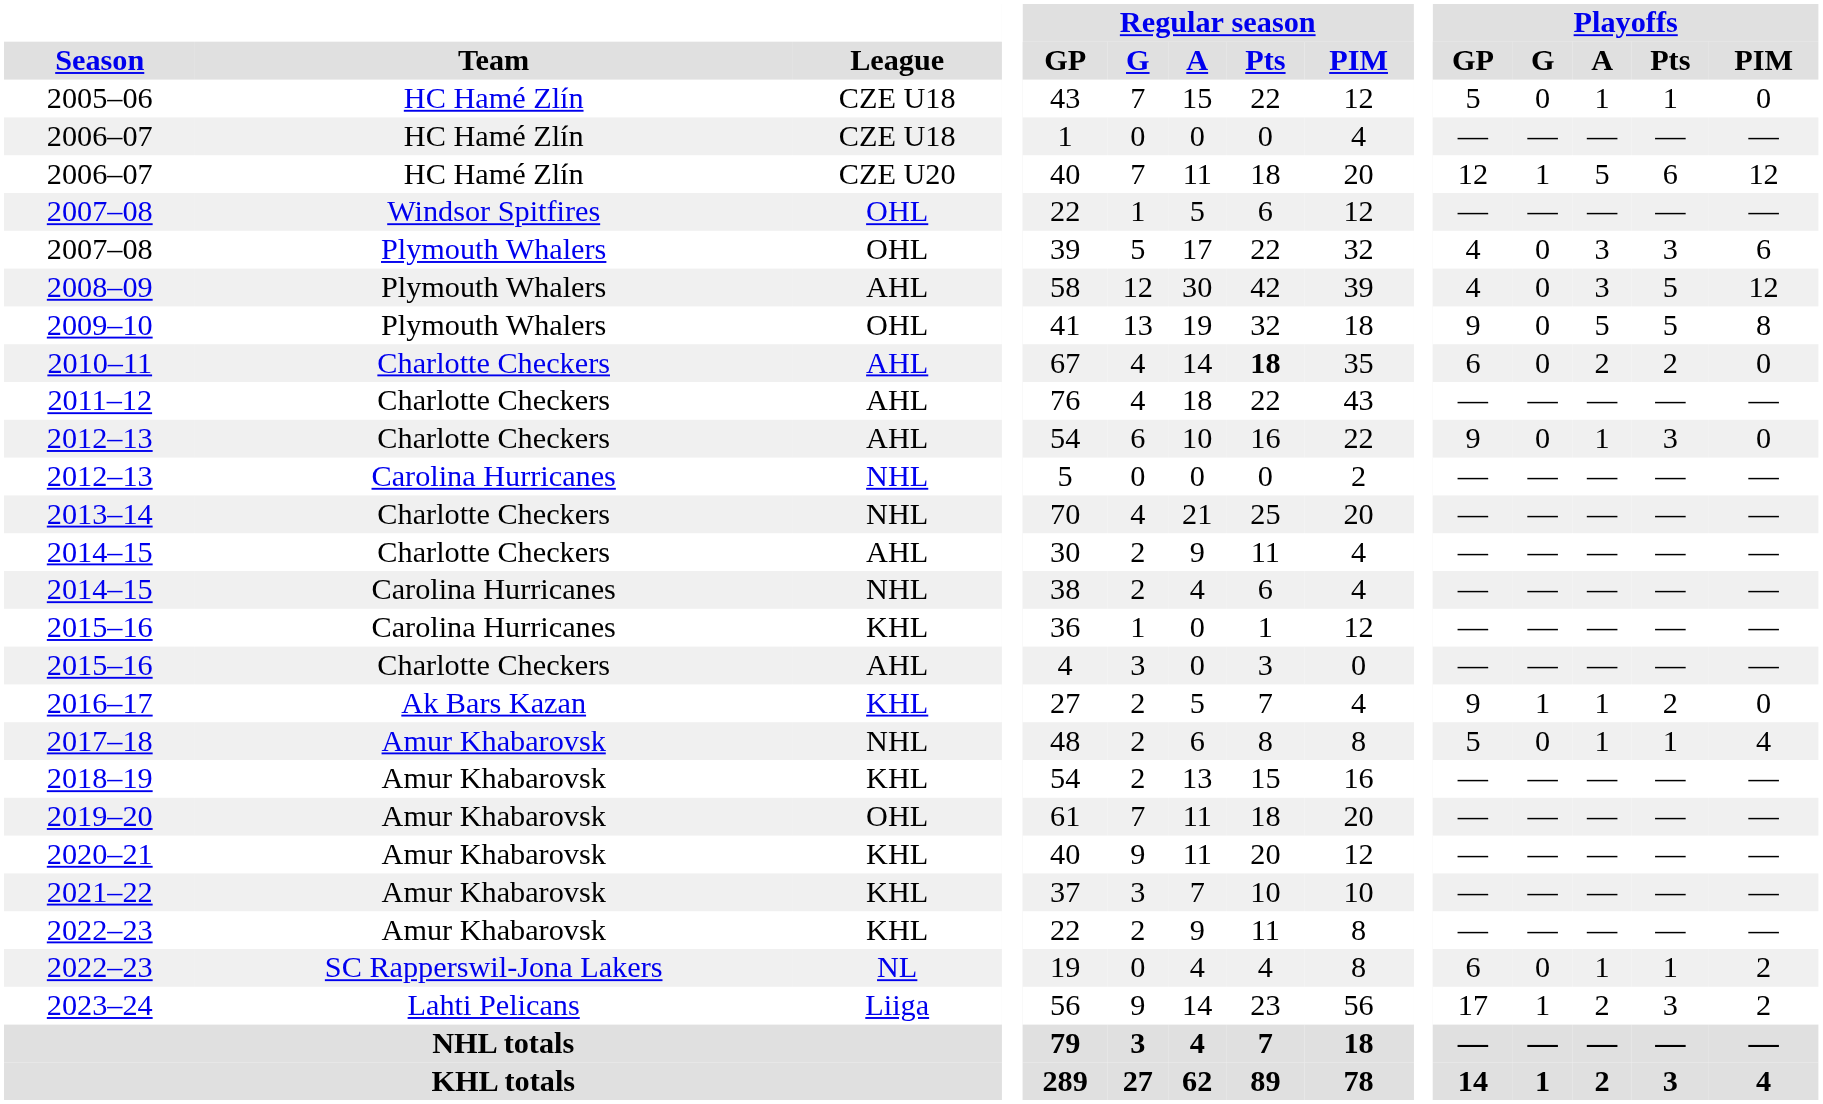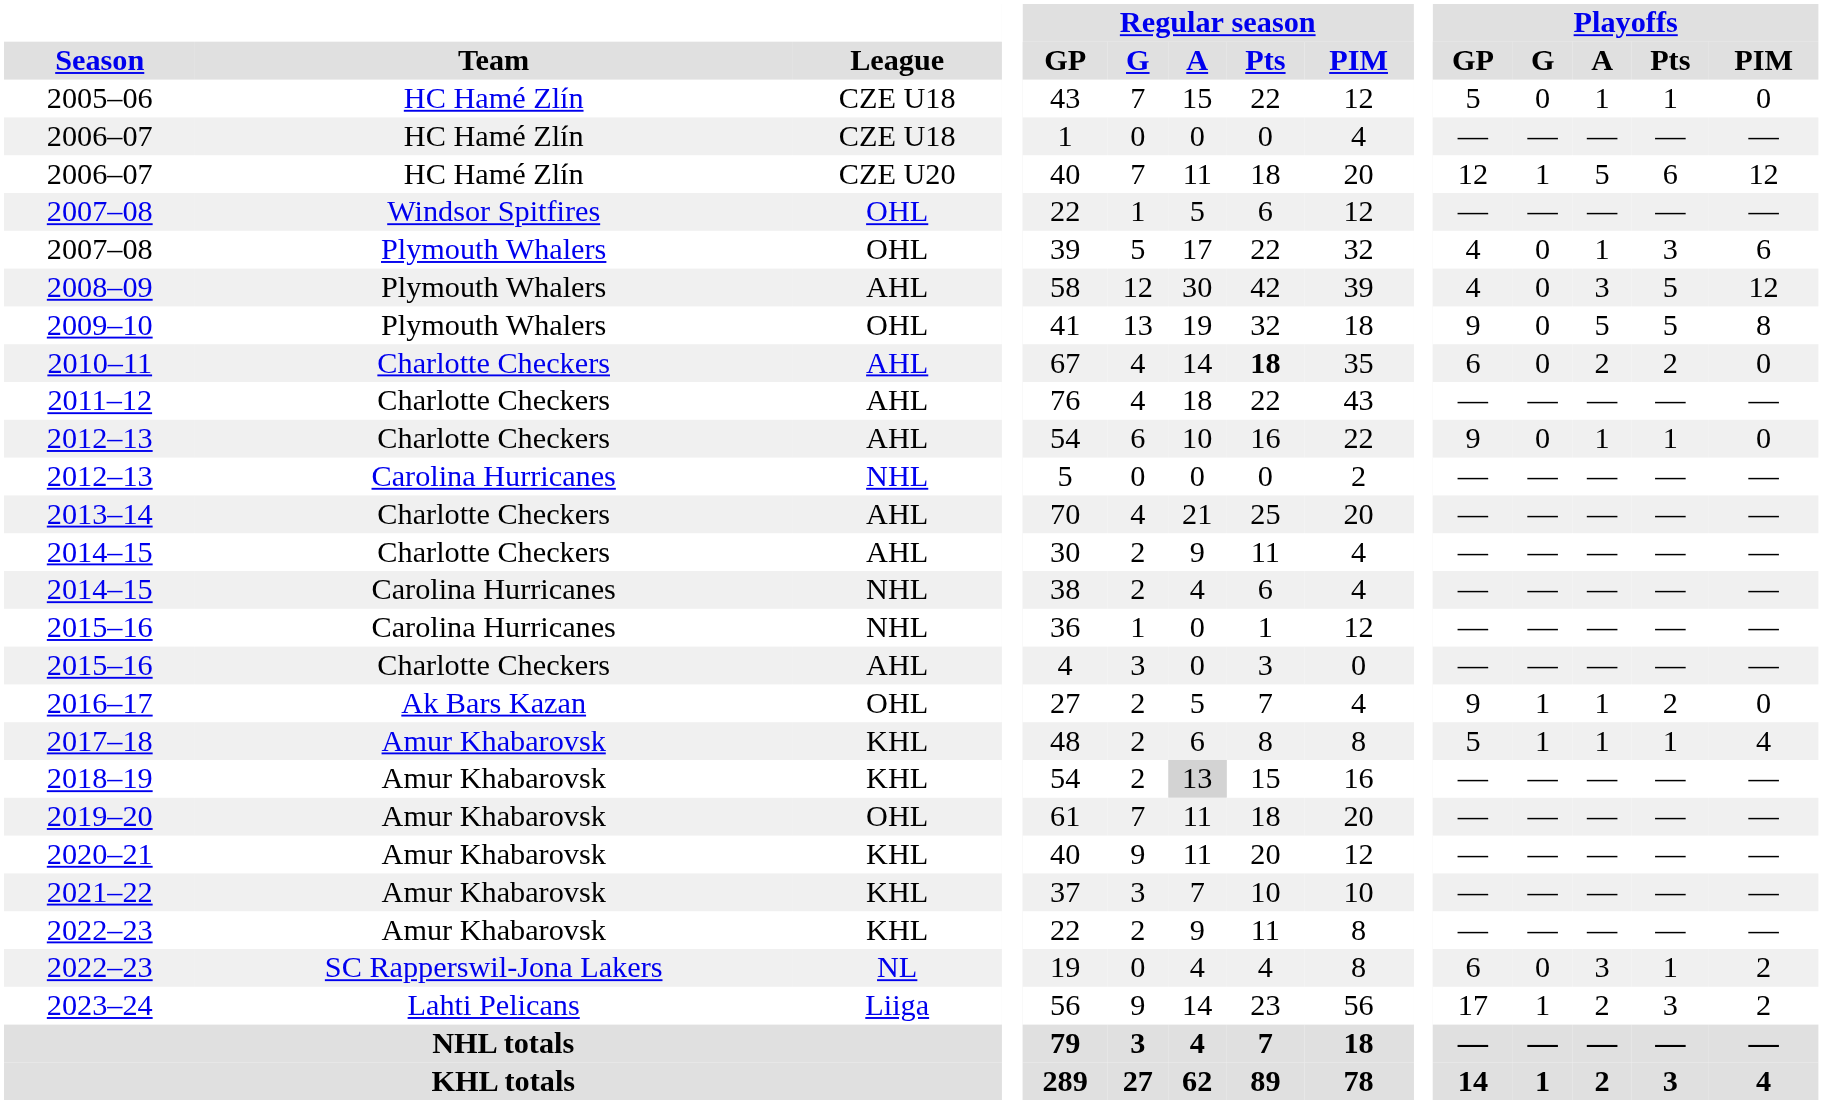2007–08 / Plymouth Whalers | Playoffs / A: 3 -> 1
2012–13 / Charlotte Checkers | Playoffs / Pts: 3 -> 1
2013–14 | League: NHL -> AHL
2015–16 / Carolina Hurricanes | League: KHL -> NHL
2016–17 | League: KHL -> OHL
2017–18 | League: NHL -> KHL
2017–18 | Playoffs / G: 0 -> 1
2018–19 | Regular season / A: no background -> lightgrey background
2022–23 / SC Rapperswil-Jona Lakers | Playoffs / A: 1 -> 3
